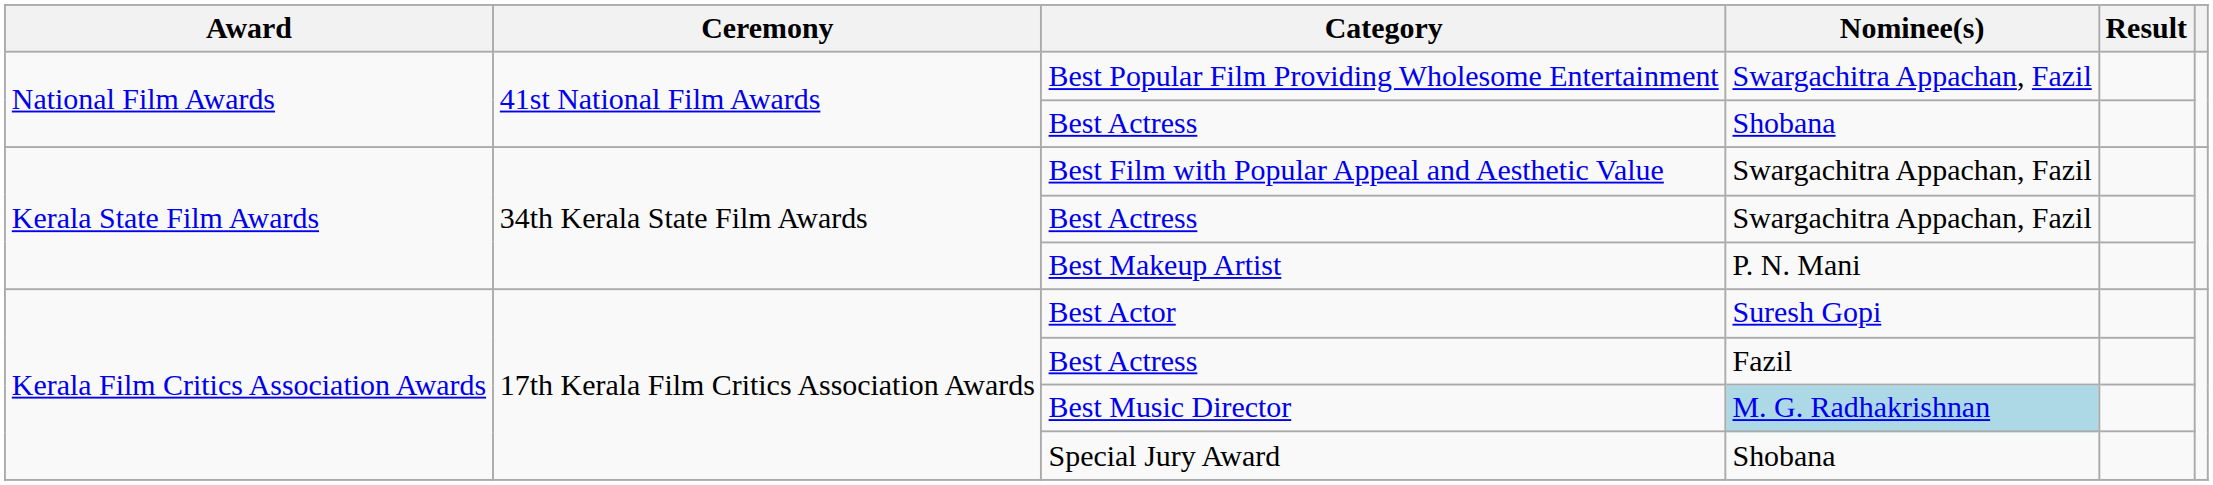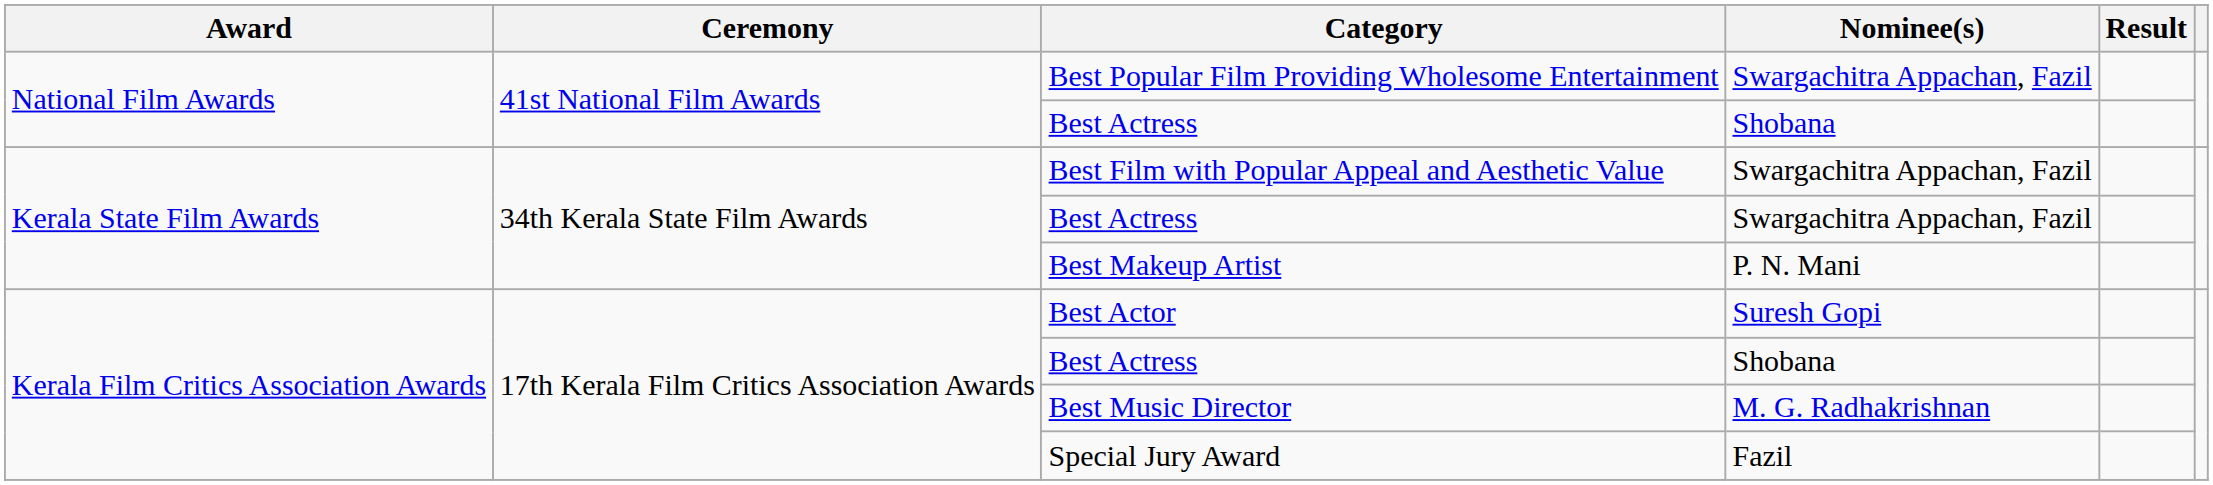Kerala Film Critics Association Awards / Best Actress | Nominee(s): Fazil -> Shobana
Best Music Director | Nominee(s): lightblue background -> no background
Special Jury Award | Nominee(s): Shobana -> Fazil
